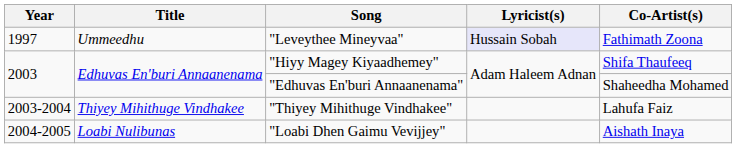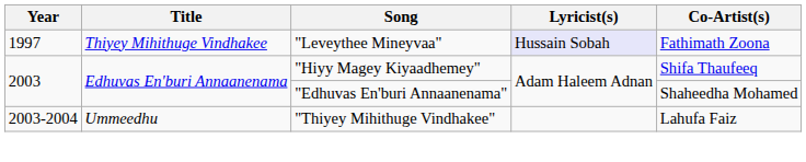"Leveythee Mineyvaa" | Title: Ummeedhu -> Thiyey Mihithuge Vindhakee
"Thiyey Mihithuge Vindhakee" | Title: Thiyey Mihithuge Vindhakee -> Ummeedhu
- row: 2004-2005 | Loabi Nulibunas | "Loabi Dhen Gaimu Vevijjey" | Aishath Inaya
